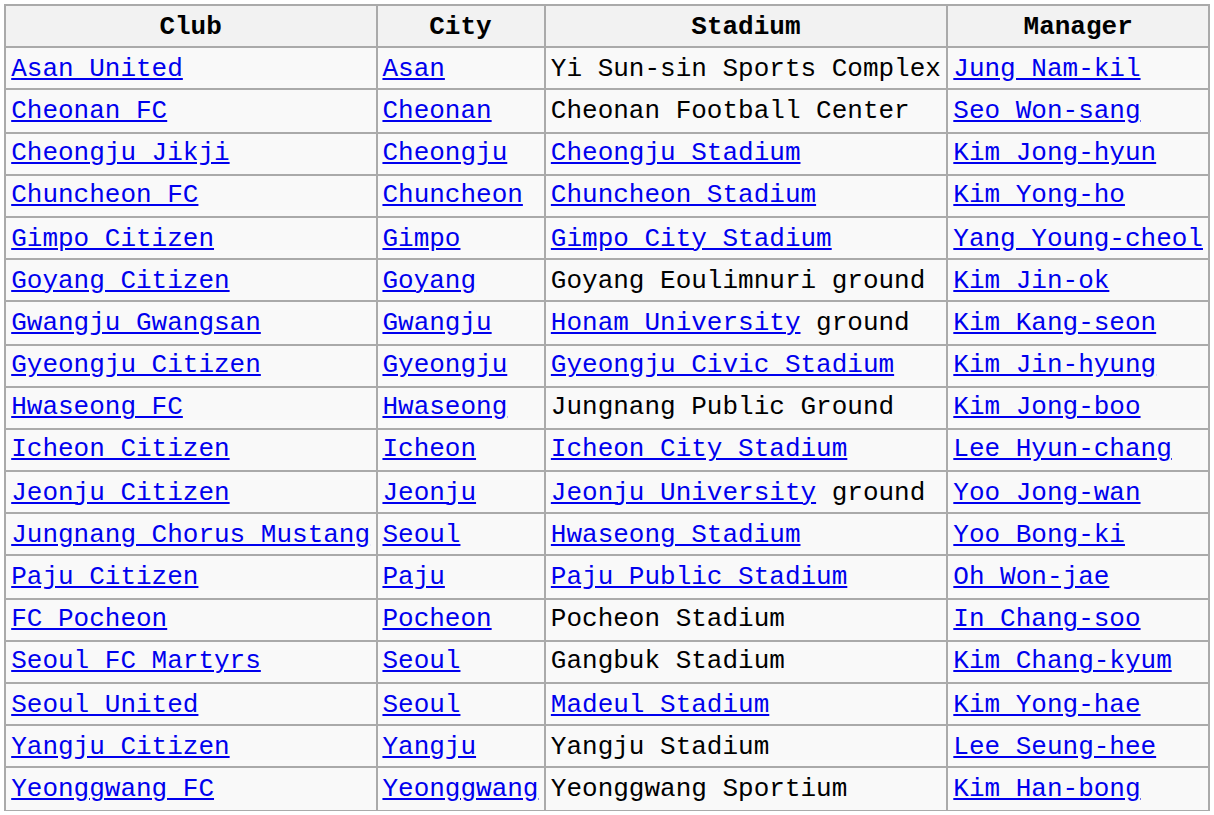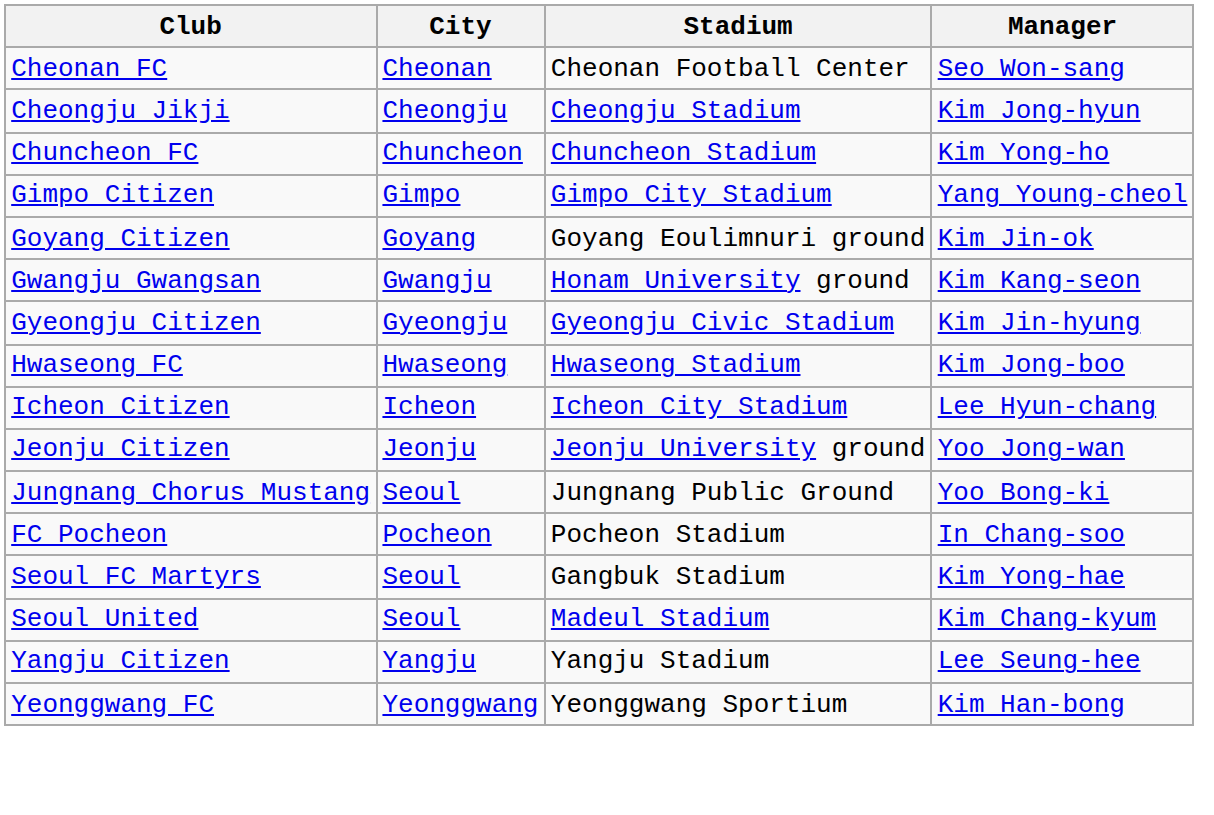- row: Asan United | Asan | Yi Sun-sin Sports Complex | Jung Nam-kil
Hwaseong FC | Stadium: Jungnang Public Ground -> Hwaseong Stadium
Jungnang Chorus Mustang | Stadium: Hwaseong Stadium -> Jungnang Public Ground
- row: Paju Citizen | Paju | Paju Public Stadium | Oh Won-jae
Seoul FC Martyrs | Manager: Kim Chang-kyum -> Kim Yong-hae
Seoul United | Manager: Kim Yong-hae -> Kim Chang-kyum
